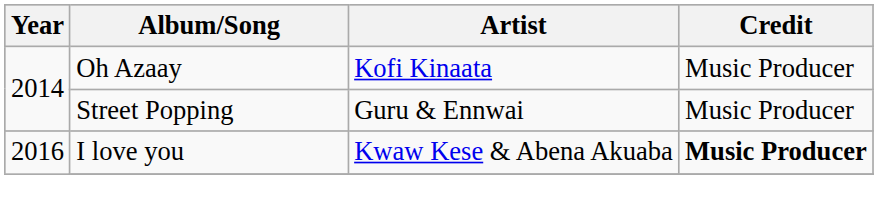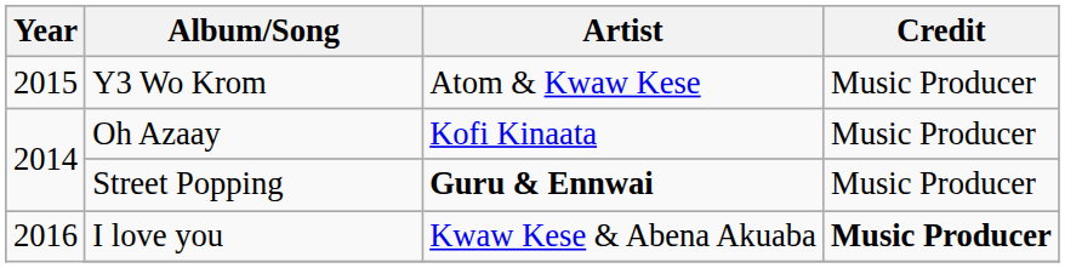+ row: 2015 | Y3 Wo Krom | Atom & Kwaw Kese | Music Producer
Street Popping | Artist: normal -> bold
